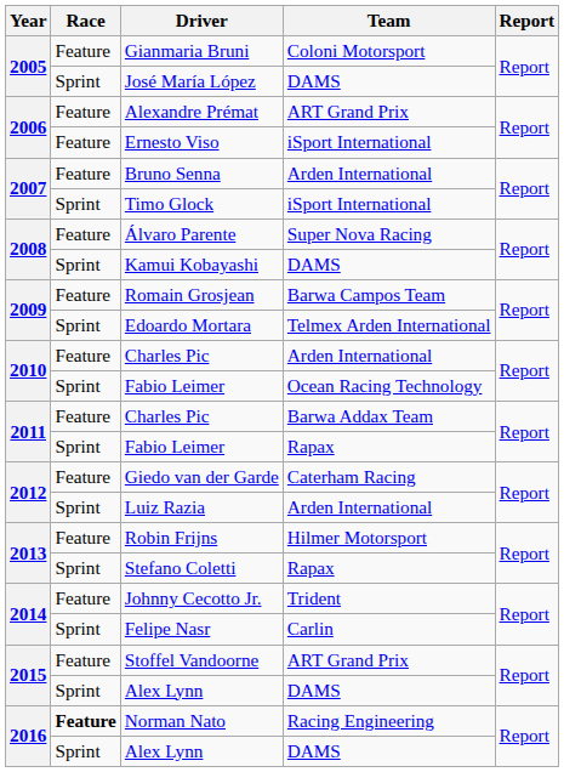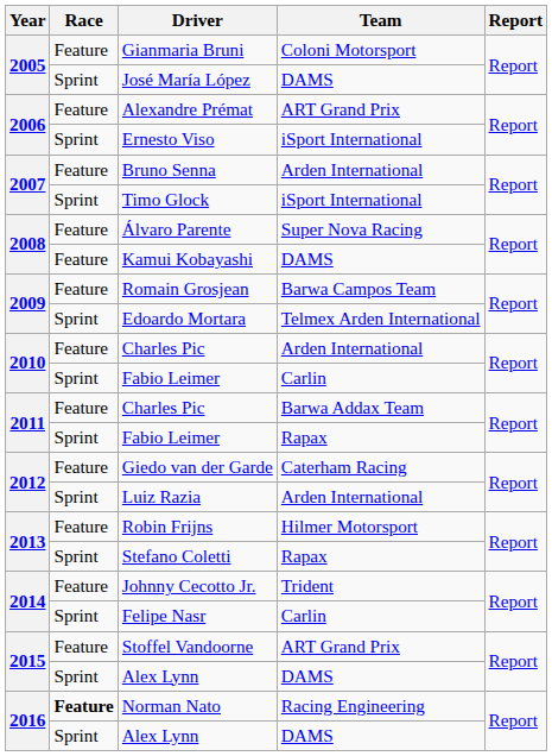Ernesto Viso | Race: Feature -> Sprint
Kamui Kobayashi | Race: Sprint -> Feature
2010 / Fabio Leimer | Team: Ocean Racing Technology -> Carlin
